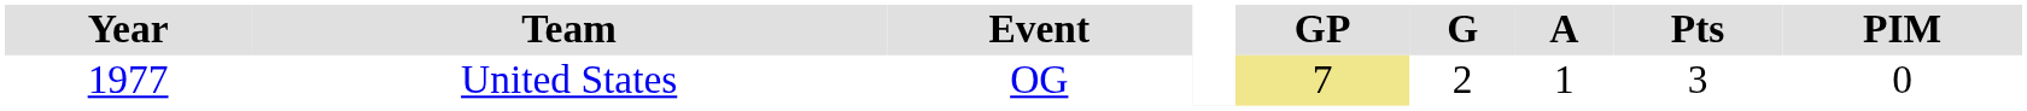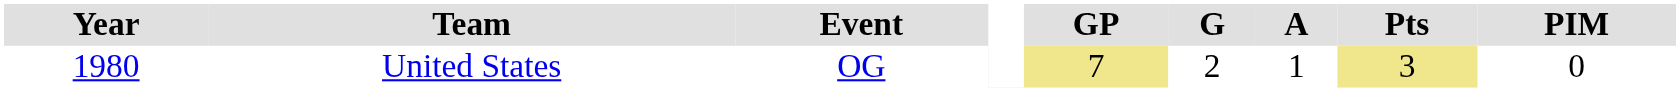United States | Year: 1977 -> 1980
United States | Pts: no background -> khaki background
